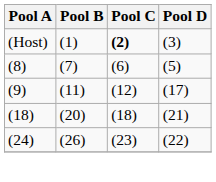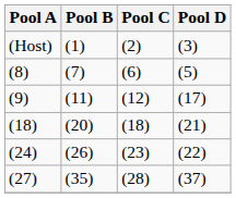(Host) | Pool C: bold -> normal
+ row: (27) | (35) | (28) | (37)
